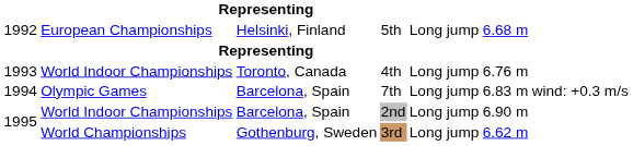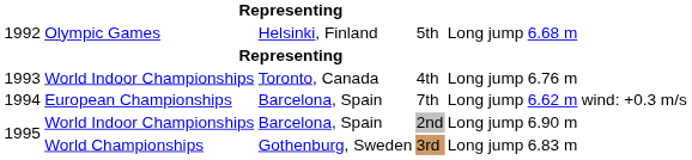5th | column 2: European Championships -> Olympic Games
7th | column 2: Olympic Games -> European Championships
7th | column 6: 6.83 m -> 6.62 m
3rd | column 6: 6.62 m -> 6.83 m
